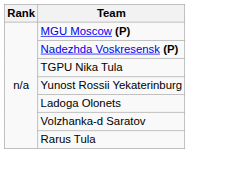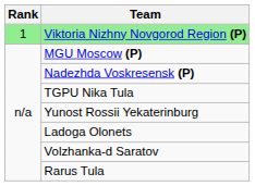+ row: 1 | Viktoria Nizhny Novgorod Region (P)
